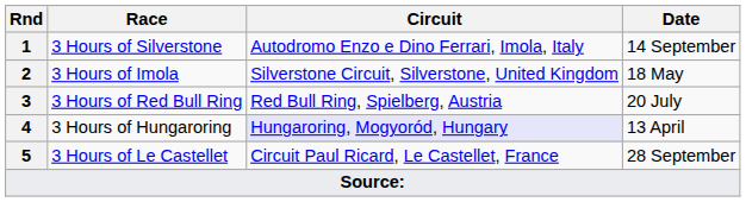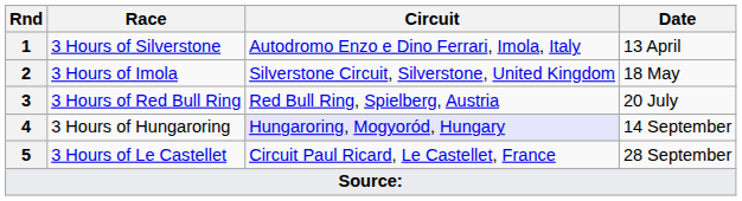3 Hours of Silverstone | Date: 14 September -> 13 April
3 Hours of Hungaroring | Date: 13 April -> 14 September
